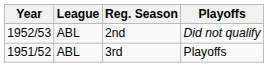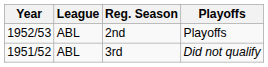2nd | Playoffs: Did not qualify -> Playoffs
3rd | Playoffs: Playoffs -> Did not qualify
